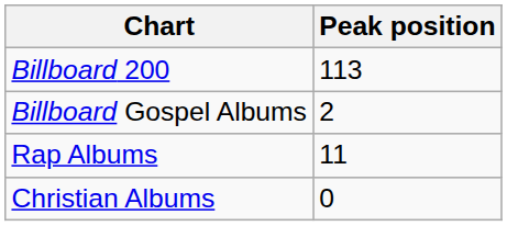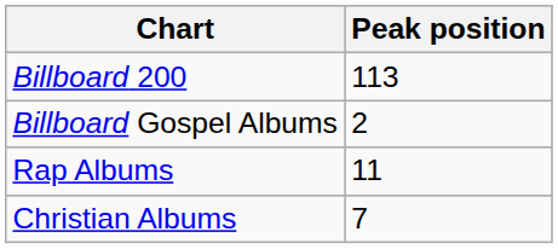Christian Albums | Peak position: 0 -> 7
